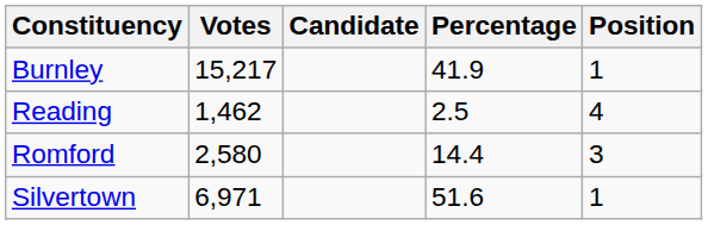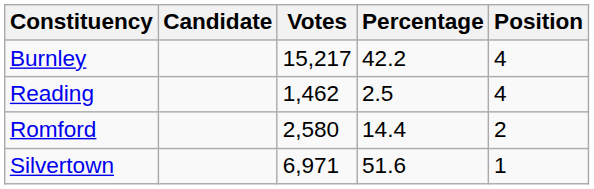columns swapped: Candidate <-> Votes
Burnley | Percentage: 41.9 -> 42.2
Burnley | Position: 1 -> 4
Romford | Position: 3 -> 2
